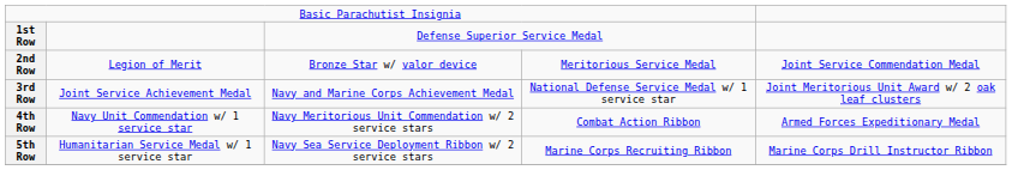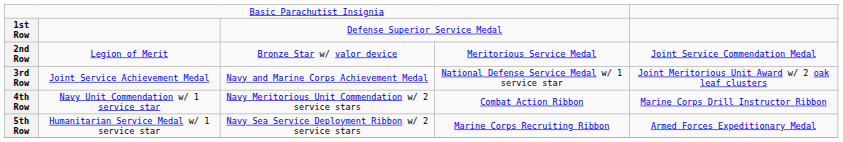4th Row | column 5: Armed Forces Expeditionary Medal -> Marine Corps Drill Instructor Ribbon
5th Row | column 5: Marine Corps Drill Instructor Ribbon -> Armed Forces Expeditionary Medal
